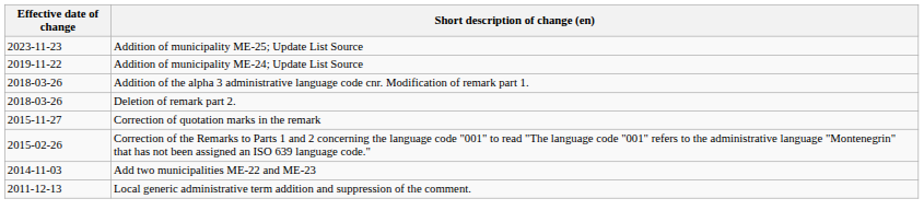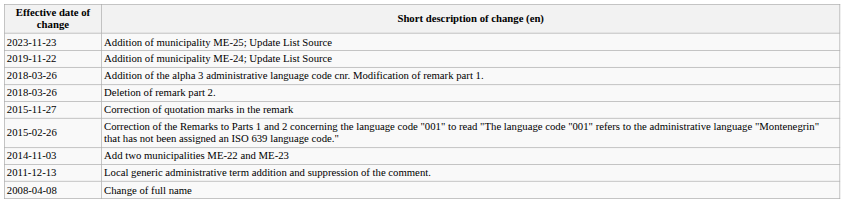+ row: 2008-04-08 | Change of full name
